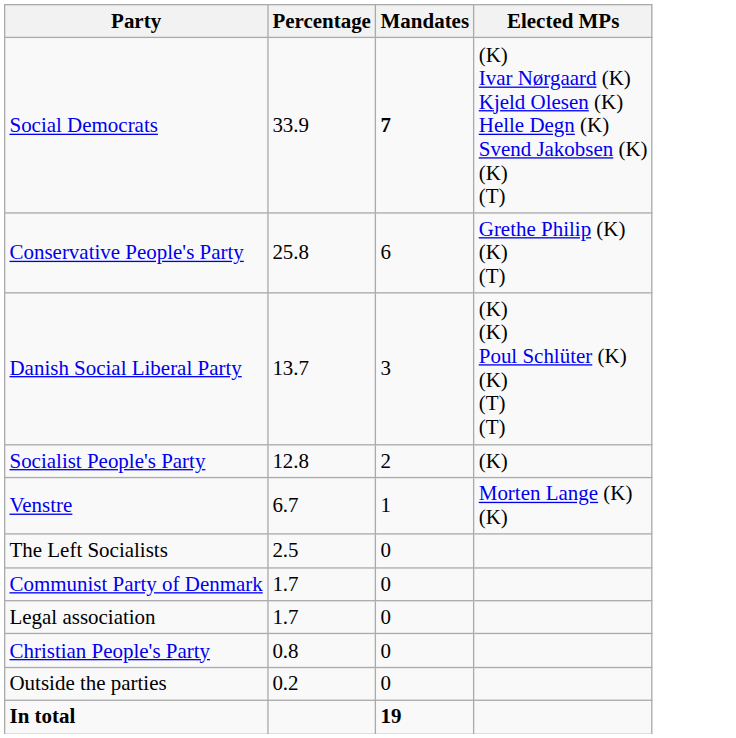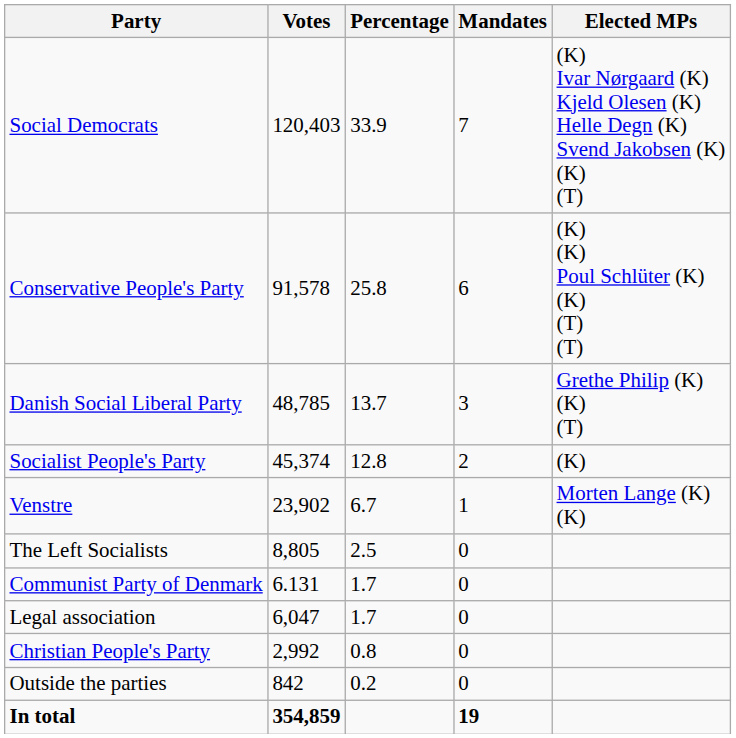+ column: Votes | 120,403 | 91,578 | 48,785 | 45,374 | 23,902 | 8,805 | 6.131 | 6,047 | 2,992 | 842 | 354,859
Social Democrats | Mandates: bold -> normal
Conservative People's Party | Elected MPs: Grethe Philip (K) (K) (T) -> (K) (K) Poul Schlüter (K) (K) (T) (T)
Danish Social Liberal Party | Elected MPs: (K) (K) Poul Schlüter (K) (K) (T) (T) -> Grethe Philip (K) (K) (T)
